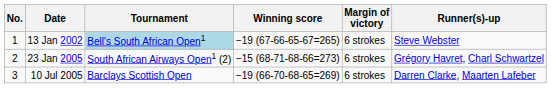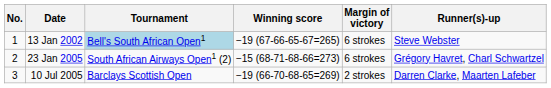10 Jul 2005 | Margin of victory: 6 strokes -> 2 strokes
